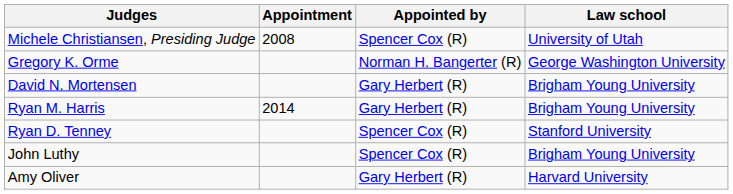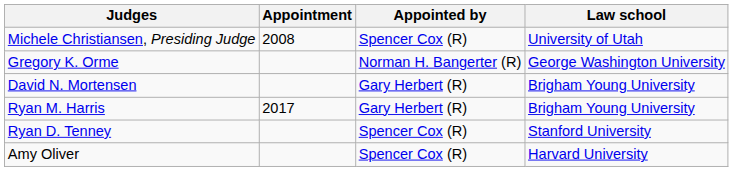Ryan M. Harris | Appointment: 2014 -> 2017
- row: John Luthy | Spencer Cox (R) | Brigham Young University
Amy Oliver | Appointed by: Gary Herbert (R) -> Spencer Cox (R)
